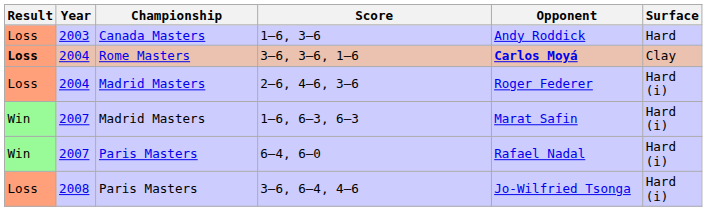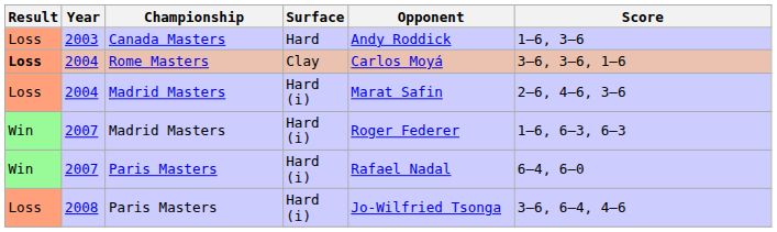columns swapped: Surface <-> Score
2004 / Rome Masters | Opponent: bold -> normal
2004 / Madrid Masters | Opponent: Roger Federer -> Marat Safin
2007 / Madrid Masters | Opponent: Marat Safin -> Roger Federer
